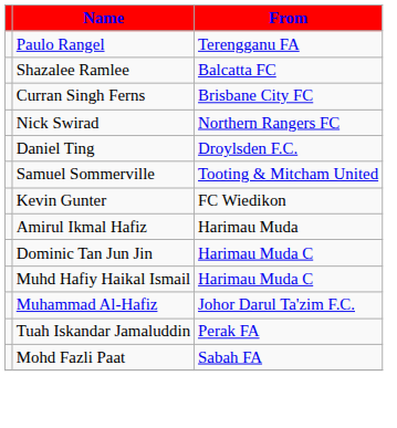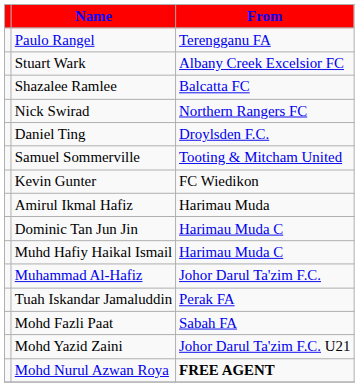+ row: Stuart Wark | Albany Creek Excelsior FC
- row: Curran Singh Ferns | Brisbane City FC
+ row: Mohd Yazid Zaini | Johor Darul Ta'zim F.C. U21
+ row: Mohd Nurul Azwan Roya | FREE AGENT
